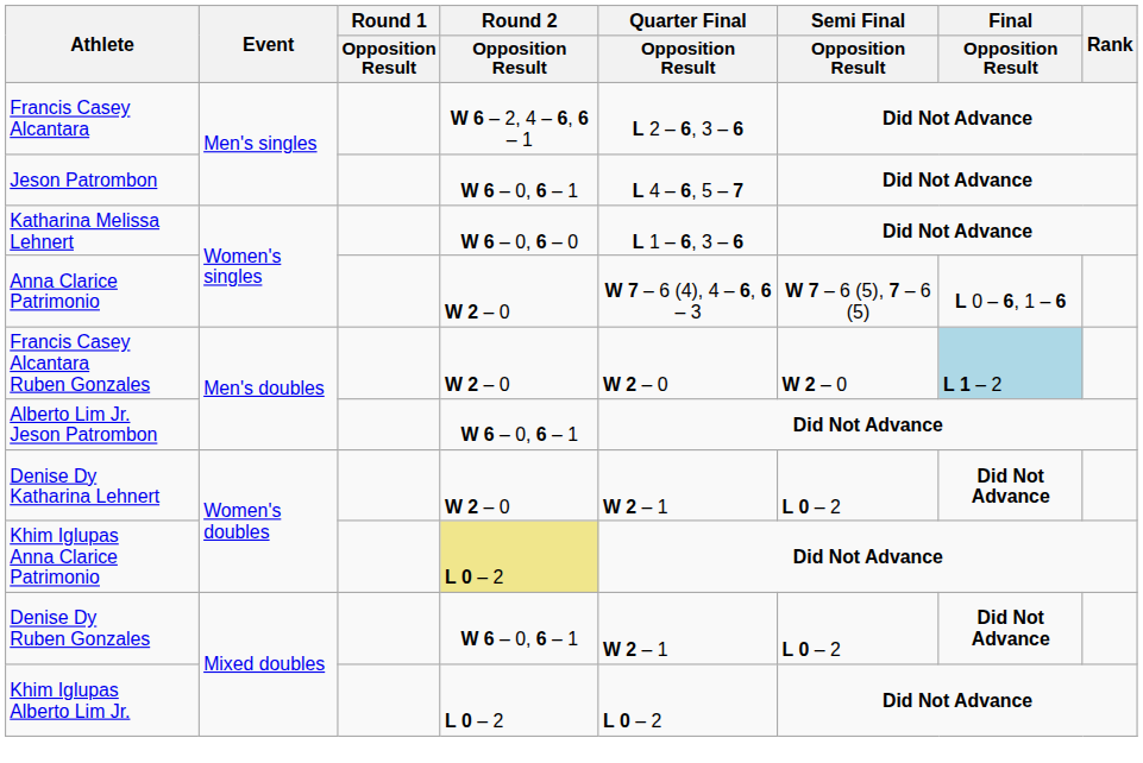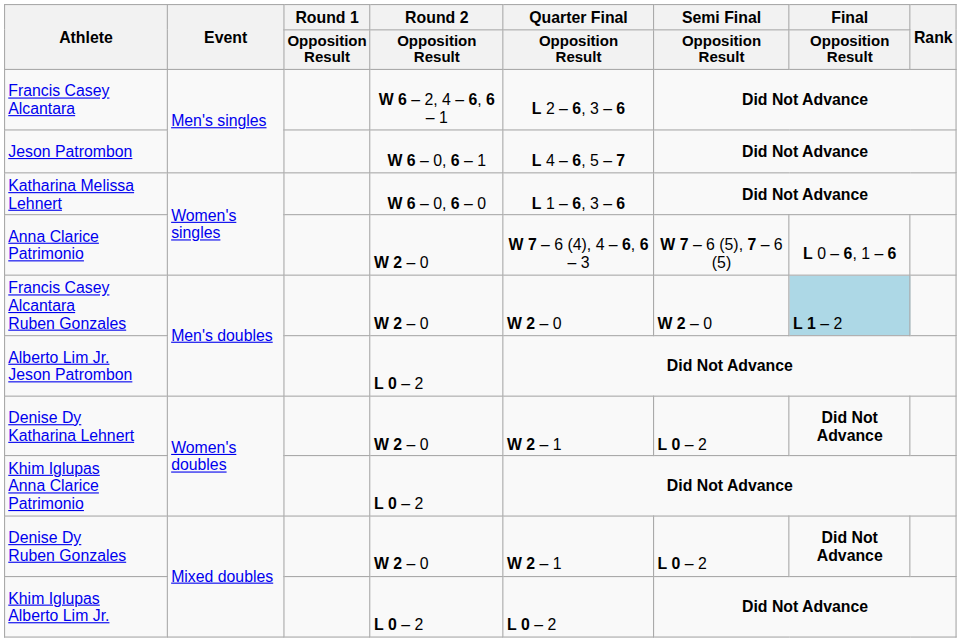Alberto Lim Jr. Jeson Patrombon | Round 2 / Opposition Result: W 6 – 0, 6 – 1 -> L 0 – 2
Khim Iglupas Anna Clarice Patrimonio | Round 2 / Opposition Result: khaki background -> no background
Denise Dy Ruben Gonzales | Round 2 / Opposition Result: W 6 – 0, 6 – 1 -> W 2 – 0
